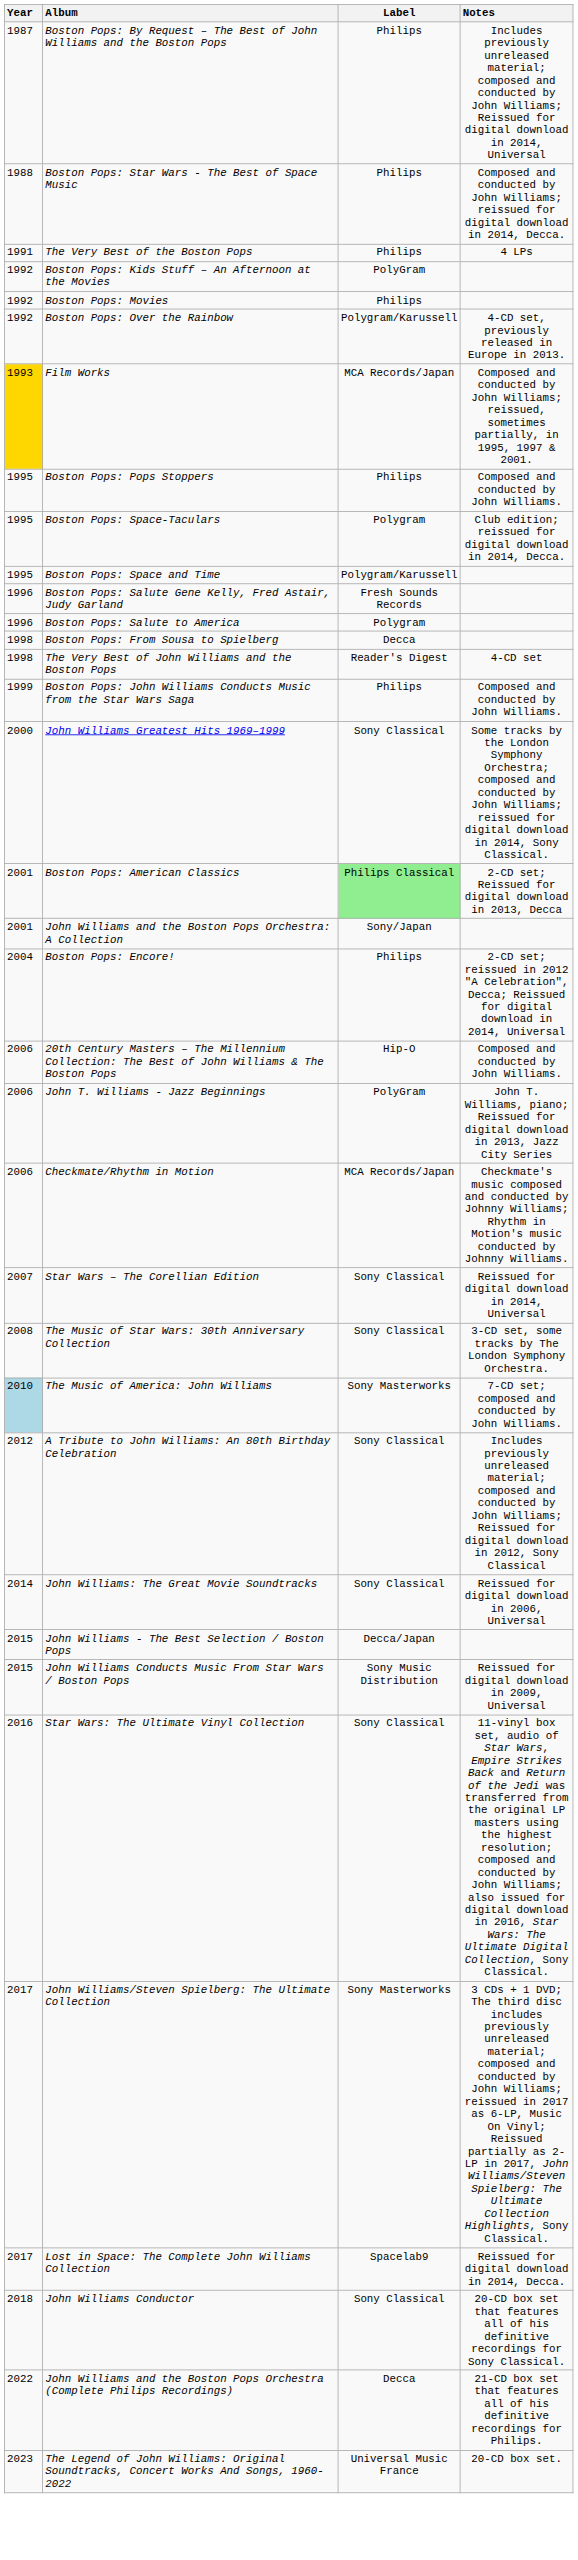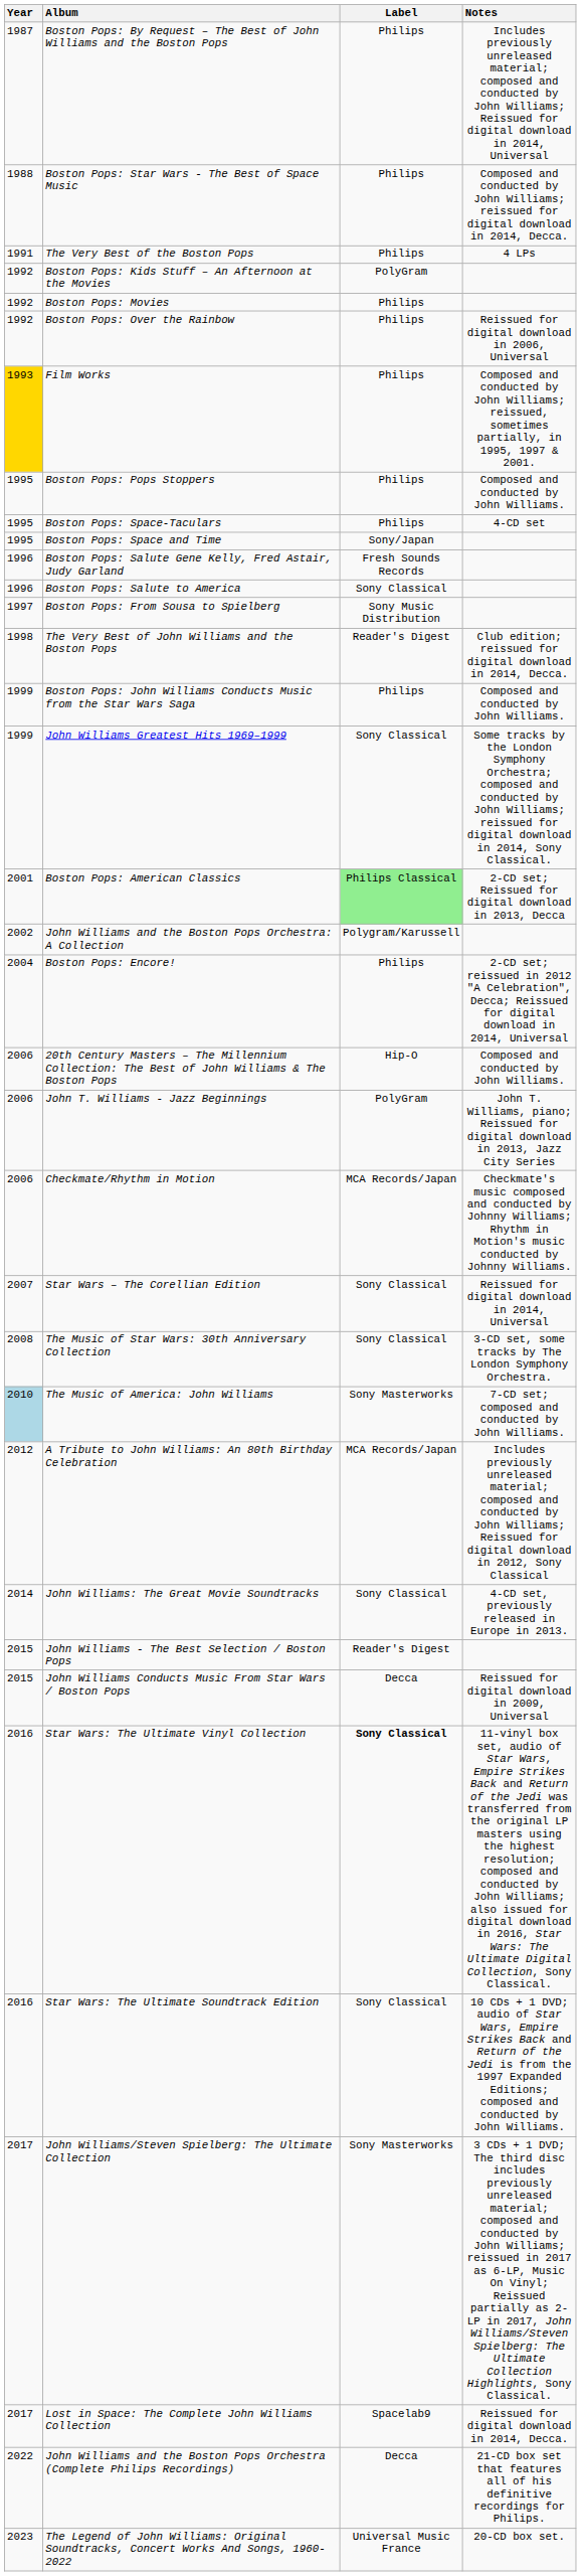Boston Pops: Over the Rainbow | Label: Polygram/Karussell -> Philips
Boston Pops: Over the Rainbow | Notes: 4-CD set, previously released in Europe in 2013. -> Reissued for digital download in 2006, Universal
Film Works | Label: MCA Records/Japan -> Philips
Boston Pops: Space-Taculars | Label: Polygram -> Philips
Boston Pops: Space-Taculars | Notes: Club edition; reissued for digital download in 2014, Decca. -> 4-CD set
Boston Pops: Space and Time | Label: Polygram/Karussell -> Sony/Japan
Boston Pops: Salute to America | Label: Polygram -> Sony Classical
Boston Pops: From Sousa to Spielberg | Year: 1998 -> 1997
Boston Pops: From Sousa to Spielberg | Label: Decca -> Sony Music Distribution
The Very Best of John Williams and the Boston Pops | Notes: 4-CD set -> Club edition; reissued for digital download in 2014, Decca.
John Williams Greatest Hits 1969–1999 | Year: 2000 -> 1999
John Williams and the Boston Pops Orchestra: A Collection | Year: 2001 -> 2002
John Williams and the Boston Pops Orchestra: A Collection | Label: Sony/Japan -> Polygram/Karussell
A Tribute to John Williams: An 80th Birthday Celebration | Label: Sony Classical -> MCA Records/Japan
John Williams: The Great Movie Soundtracks | Notes: Reissued for digital download in 2006, Universal -> 4-CD set, previously released in Europe in 2013.
John Williams - The Best Selection / Boston Pops | Label: Decca/Japan -> Reader's Digest
John Williams Conducts Music From Star Wars / Boston Pops | Label: Sony Music Distribution -> Decca
Star Wars: The Ultimate Vinyl Collection | Label: normal -> bold
+ row: 2016 | Star Wars: The Ultimate Soundtrack Edition | Sony Classical | 10 CDs + 1 DVD; audio of Star Wars, Empire Strikes Back and Return of the Jedi is from the 1997 Expanded Editions; composed and conducted by John Williams.
- row: 2018 | John Williams Conductor | Sony Classical | 20-CD box set that features all of his definitive recordings for Sony Classical.
